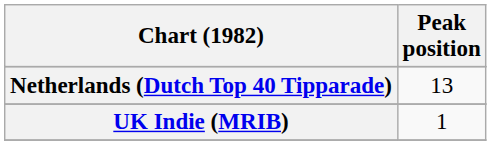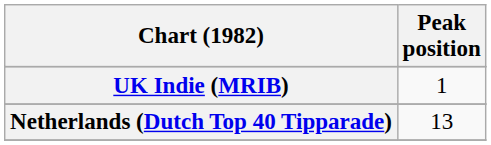rows swapped: Netherlands (Dutch Top 40 Tipparade) <-> UK Indie (MRIB)
